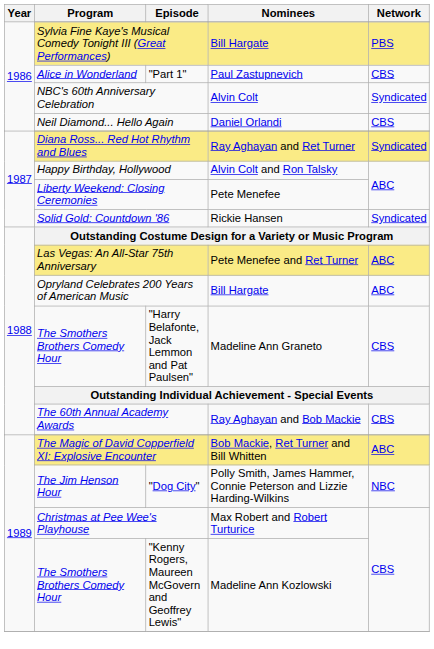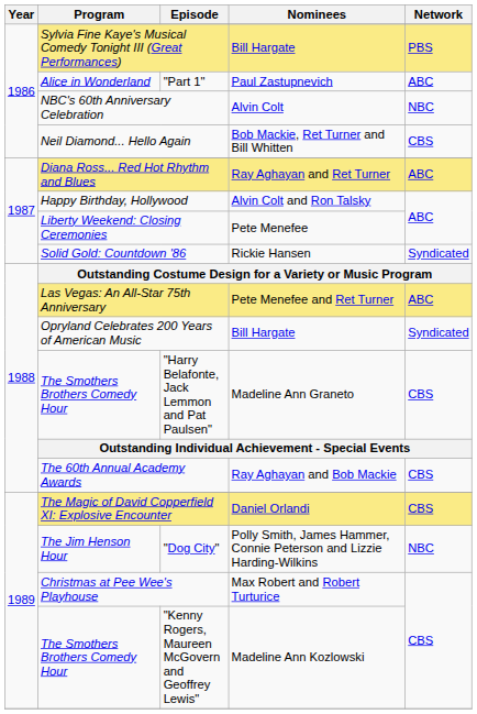"Part 1" | Network: CBS -> ABC
NBC's 60th Anniversary Celebration | Network: Syndicated -> NBC
Neil Diamond... Hello Again | Nominees: Daniel Orlandi -> Bob Mackie, Ret Turner and Bill Whitten
Diana Ross... Red Hot Rhythm and Blues | Network: Syndicated -> ABC
Opryland Celebrates 200 Years of American Music | Network: ABC -> Syndicated
The Magic of David Copperfield XI: Explosive Encounter | Nominees: Bob Mackie, Ret Turner and Bill Whitten -> Daniel Orlandi
The Magic of David Copperfield XI: Explosive Encounter | Network: ABC -> CBS
